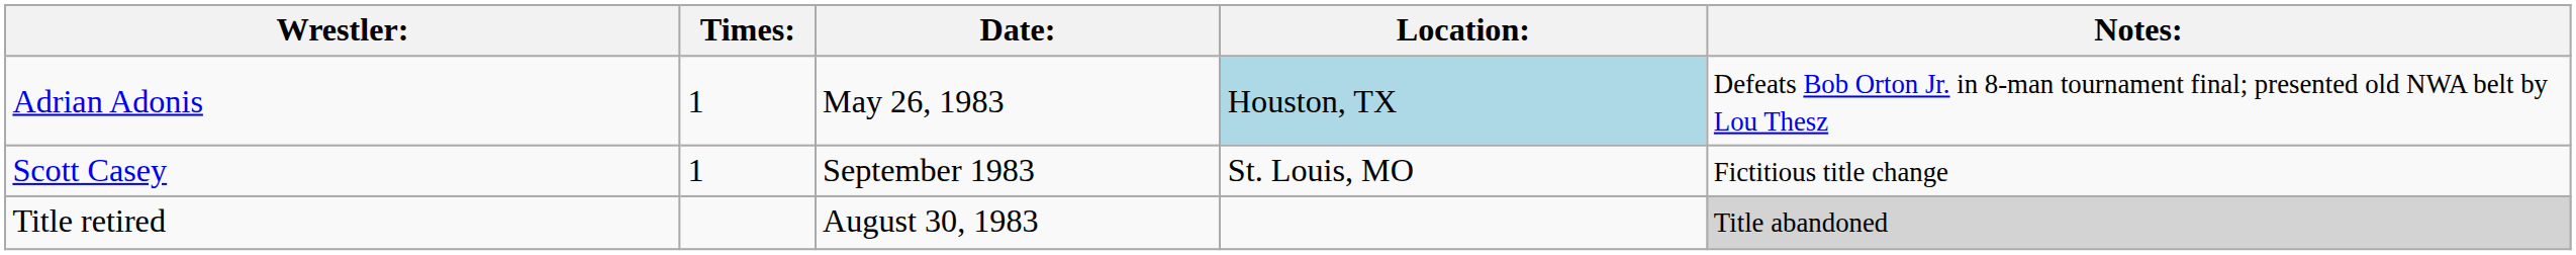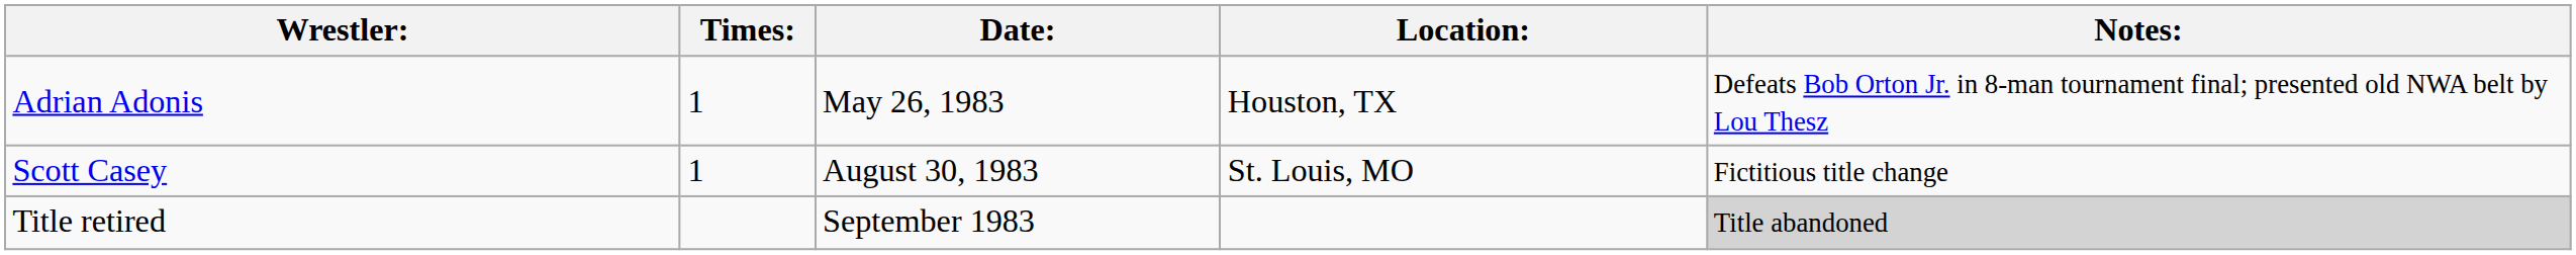Adrian Adonis | Location:: lightblue background -> no background
Scott Casey | Date:: September 1983 -> August 30, 1983
Title retired | Date:: August 30, 1983 -> September 1983
